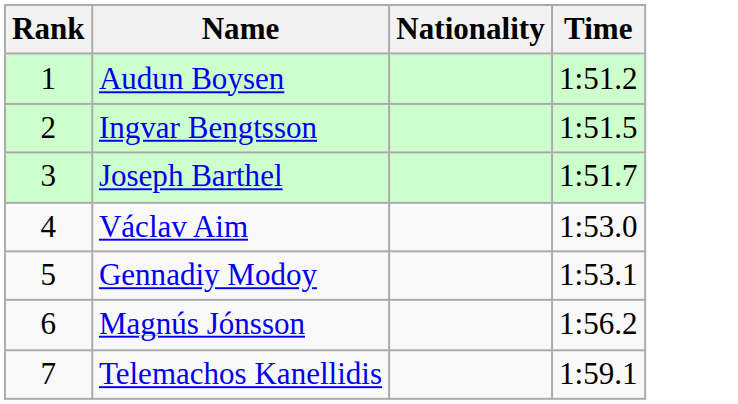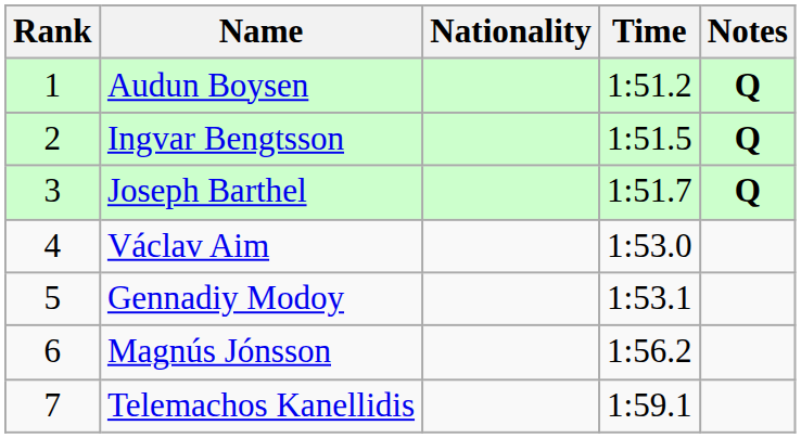+ column: Notes | Q | Q | Q
